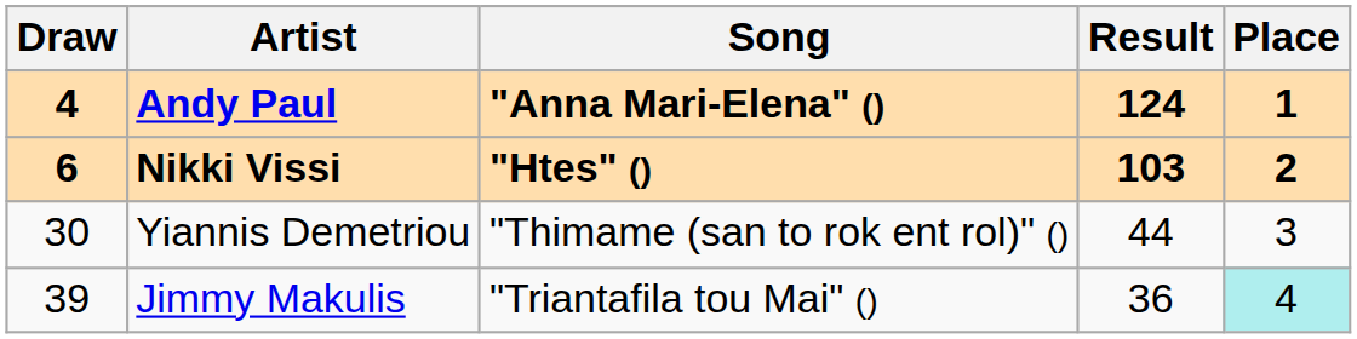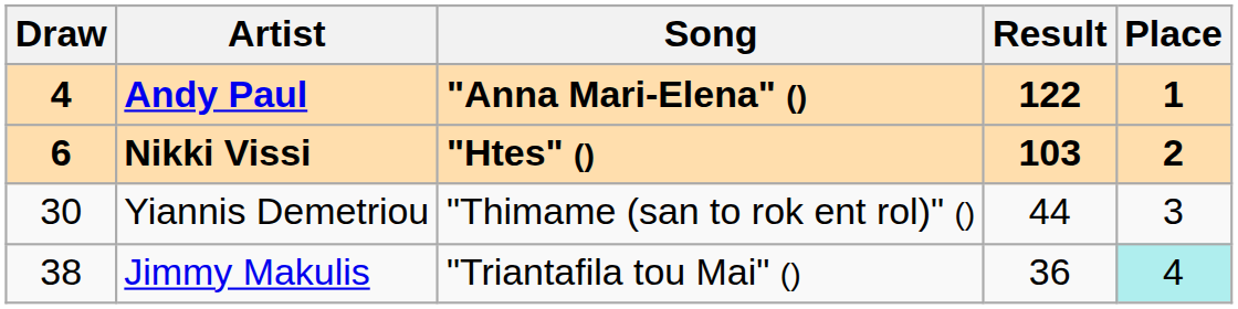Andy Paul | Result: 124 -> 122
Jimmy Makulis | Draw: 39 -> 38
